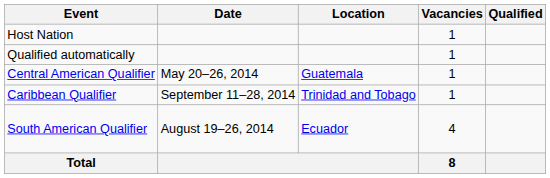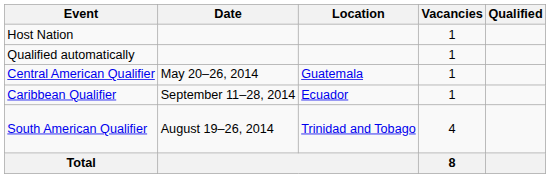Caribbean Qualifier | Location: Trinidad and Tobago -> Ecuador
South American Qualifier | Location: Ecuador -> Trinidad and Tobago
